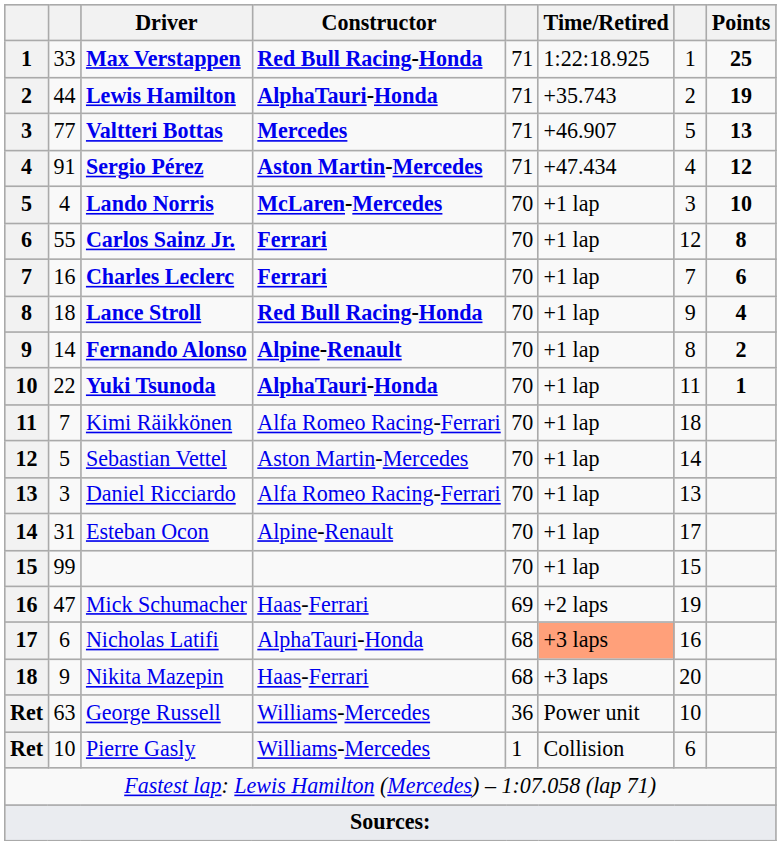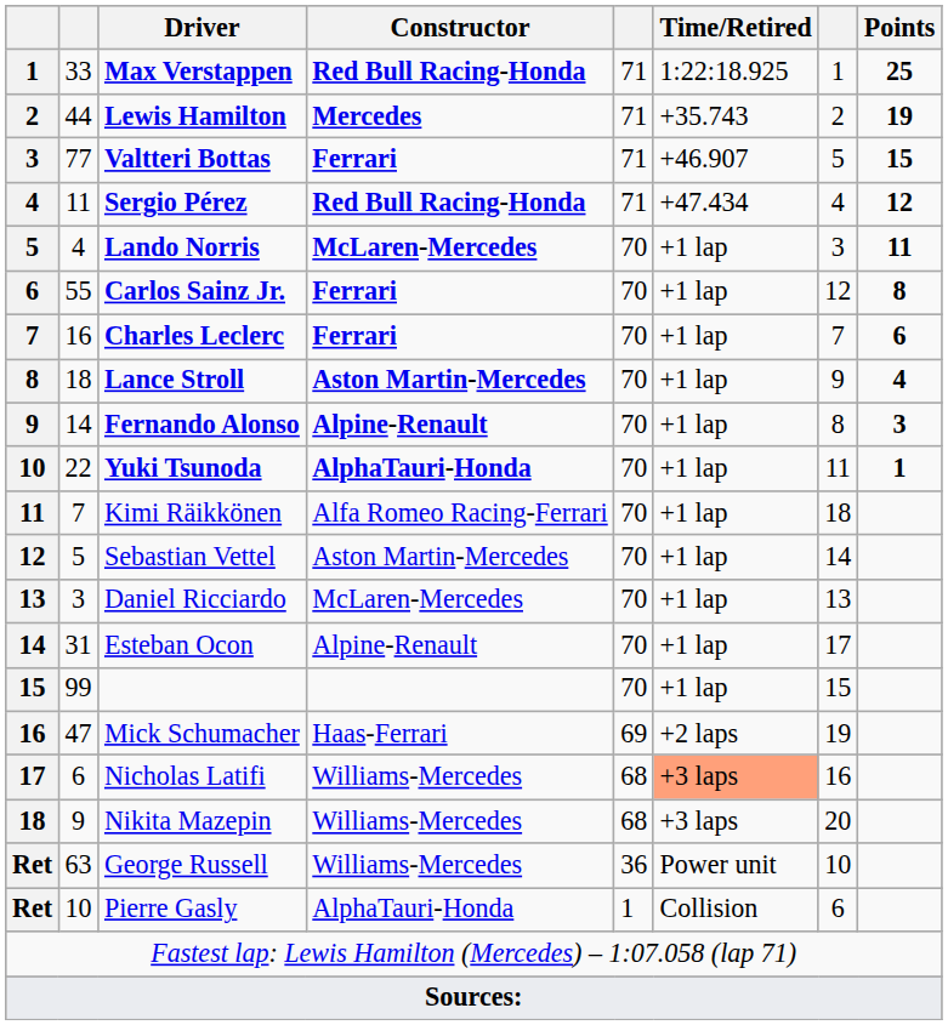Lewis Hamilton | Constructor: AlphaTauri-Honda -> Mercedes
Valtteri Bottas | Constructor: Mercedes -> Ferrari
Valtteri Bottas | Points: 13 -> 15
Sergio Pérez | column 2: 91 -> 11
Sergio Pérez | Constructor: Aston Martin-Mercedes -> Red Bull Racing-Honda
Lando Norris | Points: 10 -> 11
Lance Stroll | Constructor: Red Bull Racing-Honda -> Aston Martin-Mercedes
Fernando Alonso | Points: 2 -> 3
Daniel Ricciardo | Constructor: Alfa Romeo Racing-Ferrari -> McLaren-Mercedes
Nicholas Latifi | Constructor: AlphaTauri-Honda -> Williams-Mercedes
Nikita Mazepin | Constructor: Haas-Ferrari -> Williams-Mercedes
Pierre Gasly | Constructor: Williams-Mercedes -> AlphaTauri-Honda
